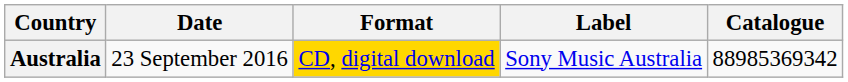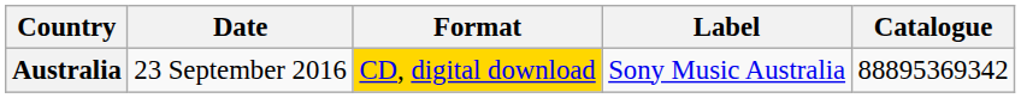Australia | Catalogue: 88985369342 -> 88895369342
